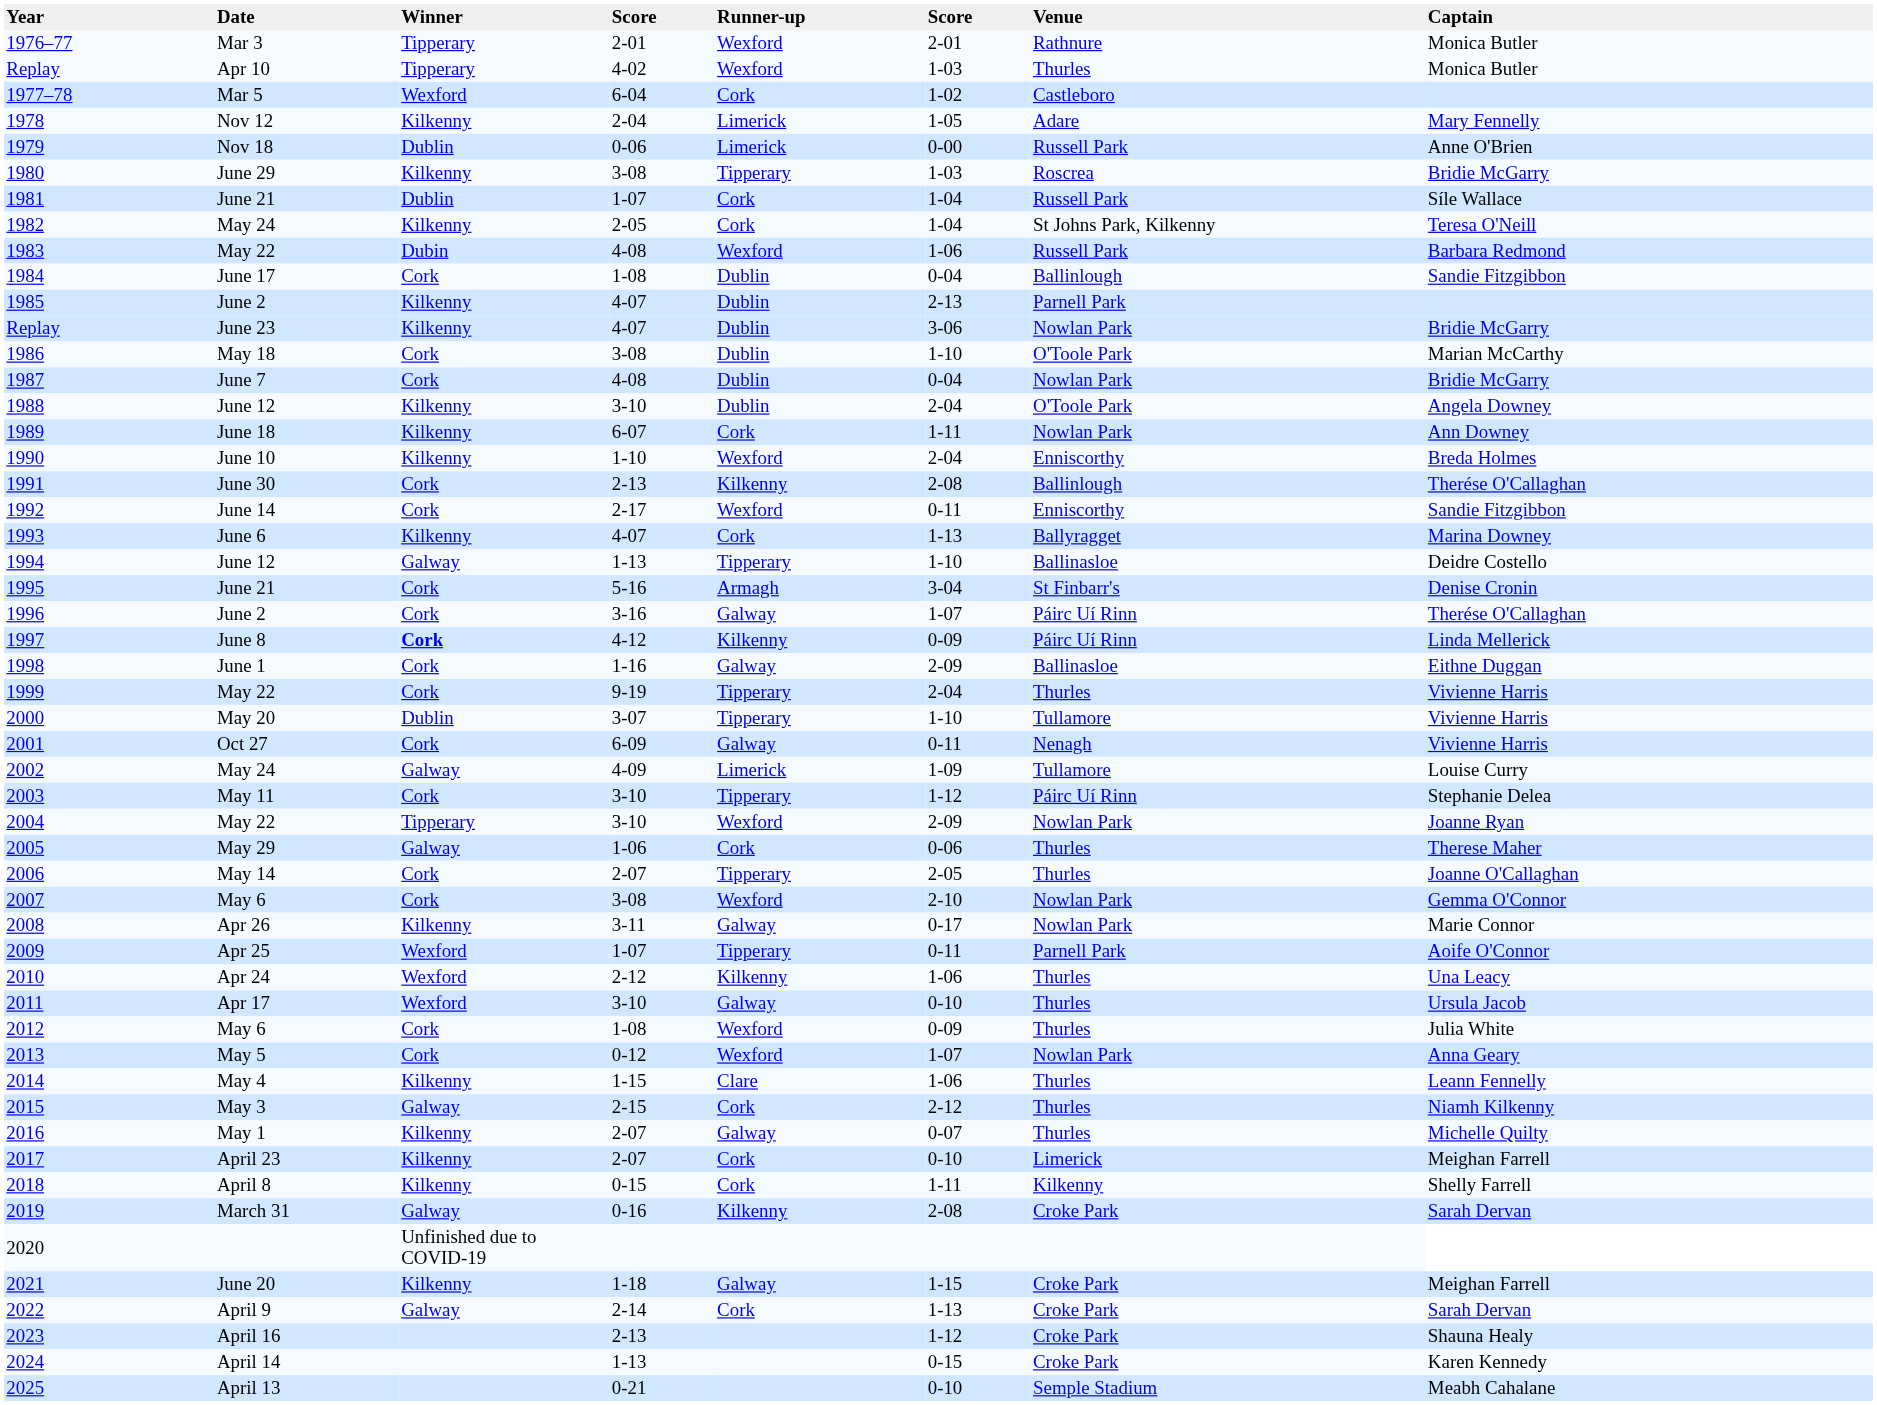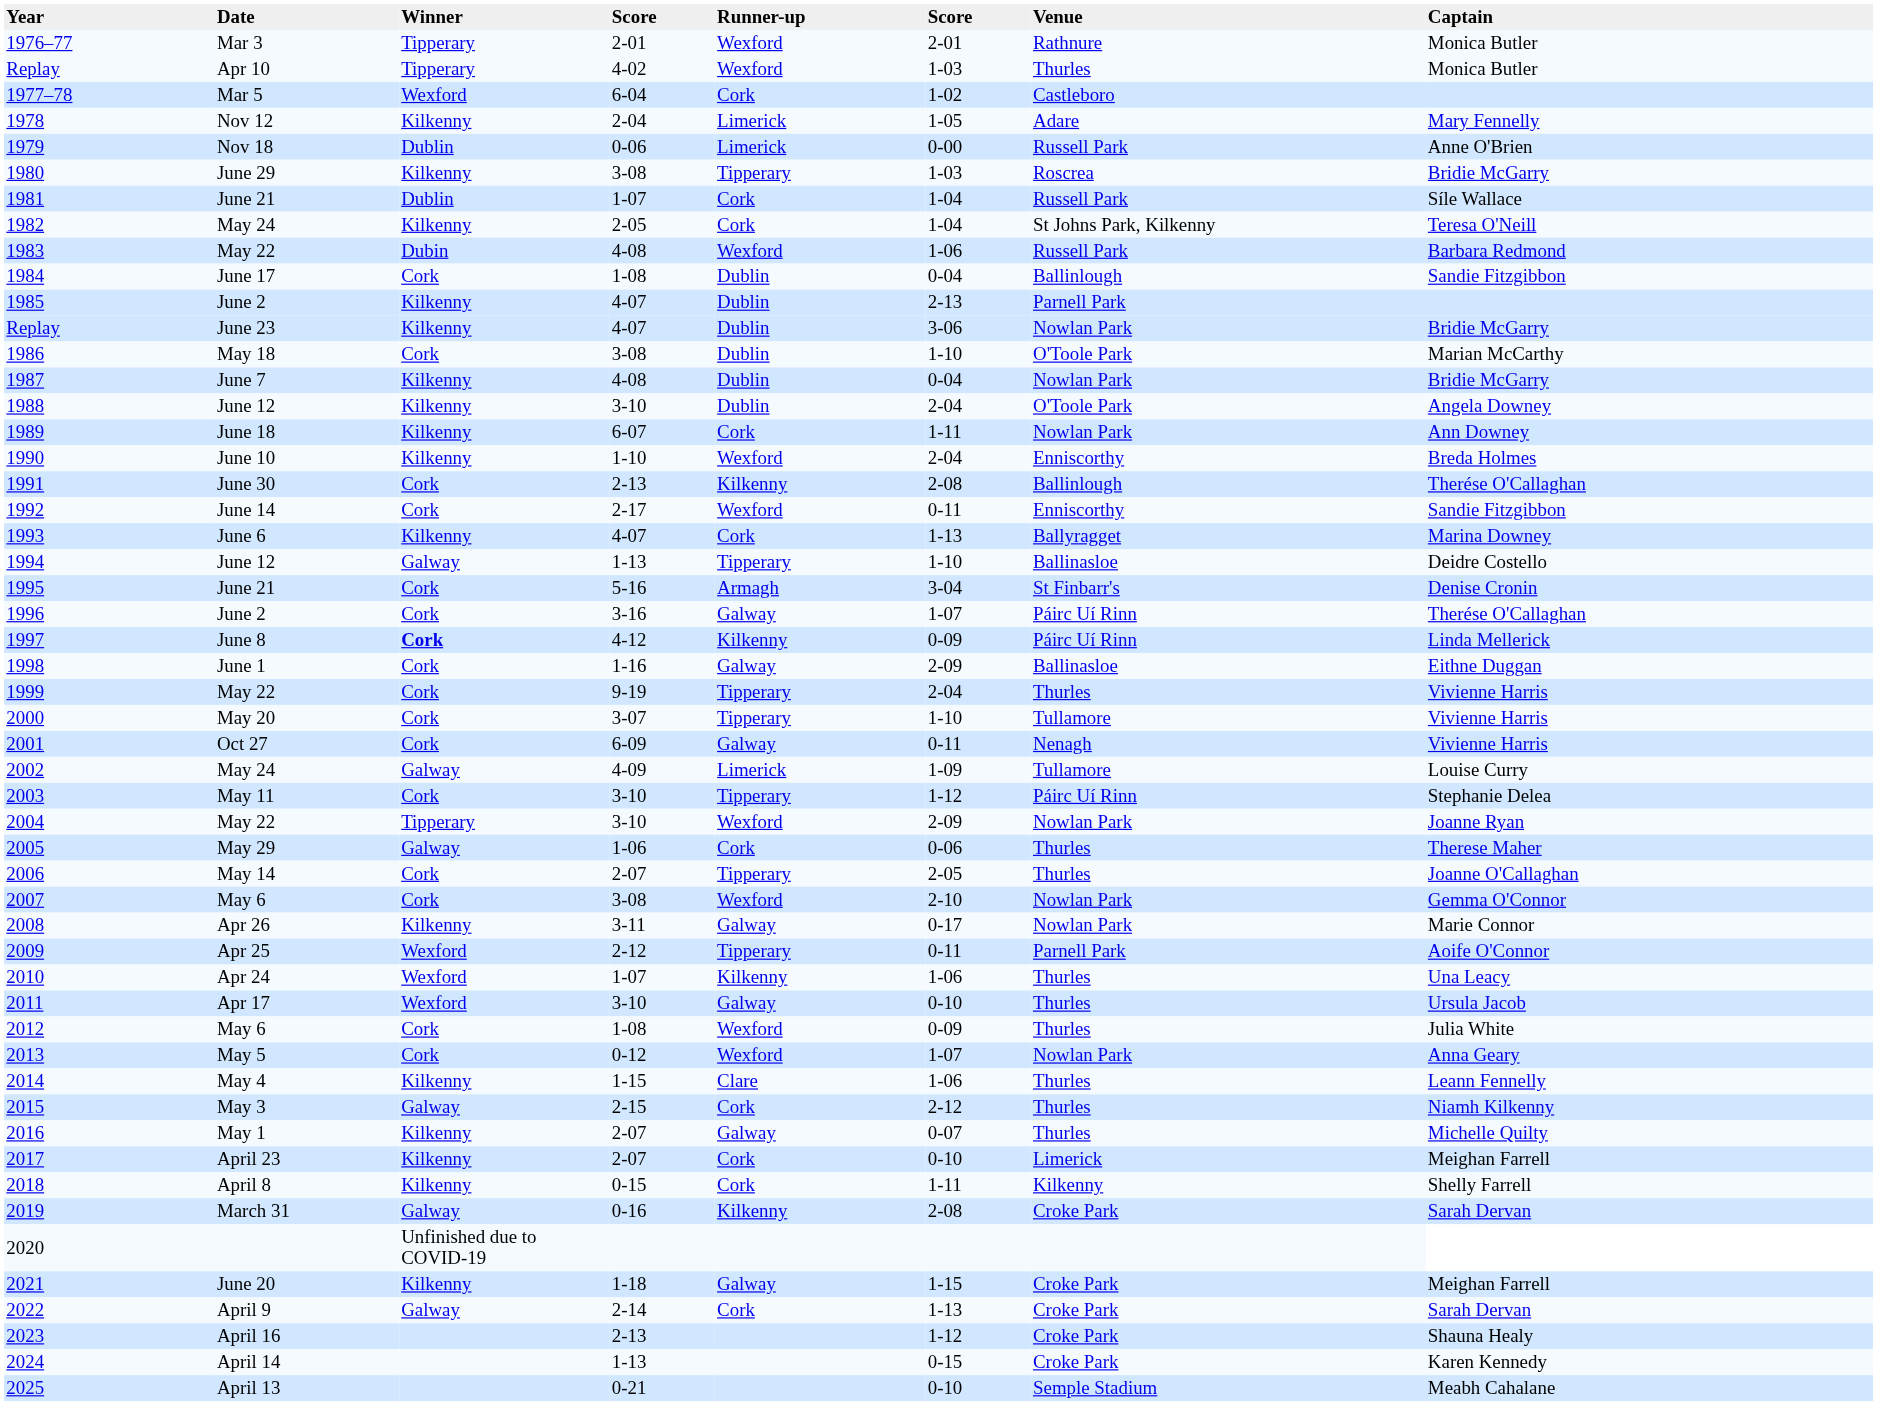1987 | Winner: Cork -> Kilkenny
2000 | Winner: Dublin -> Cork
2009 | column 4: 1-07 -> 2-12
2010 | column 4: 2-12 -> 1-07
